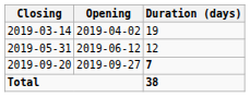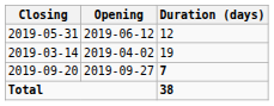rows swapped: 2019-03-14 <-> 2019-05-31
